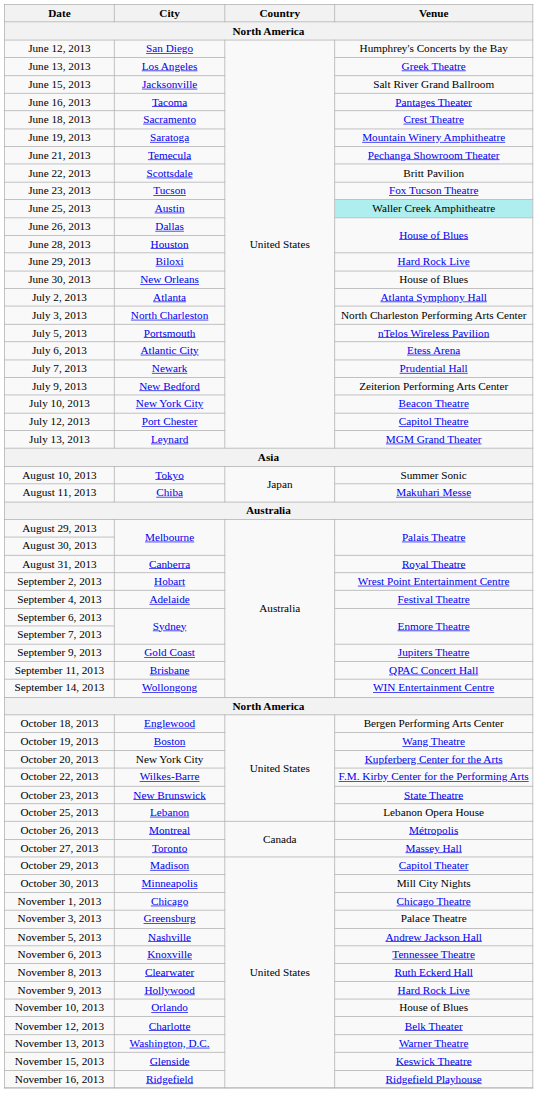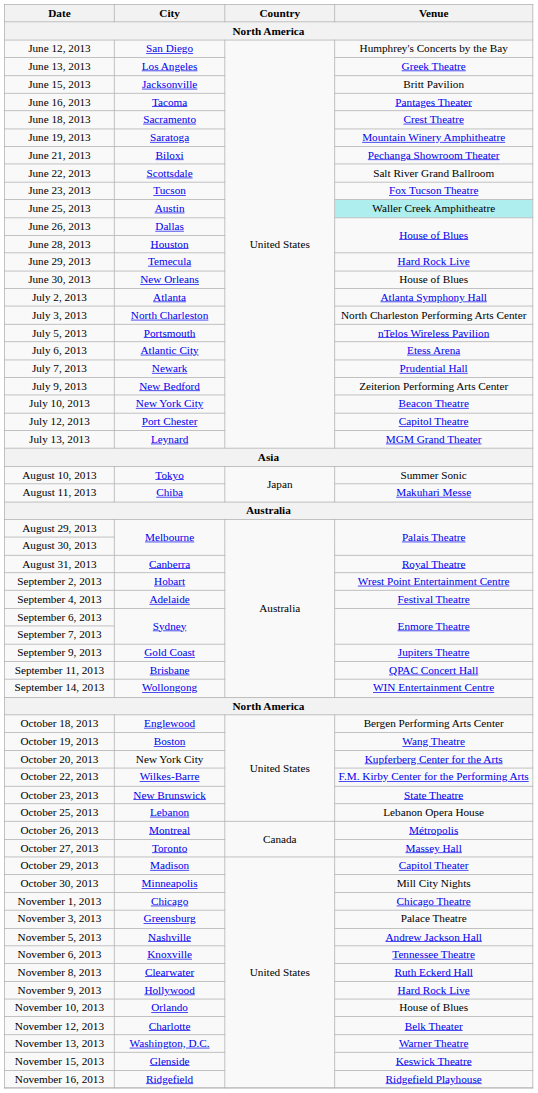June 15, 2013 | Venue: Salt River Grand Ballroom -> Britt Pavilion
June 21, 2013 | City: Temecula -> Biloxi
June 22, 2013 | Venue: Britt Pavilion -> Salt River Grand Ballroom
June 29, 2013 | City: Biloxi -> Temecula
